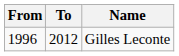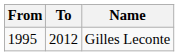Gilles Leconte | From: 1996 -> 1995
